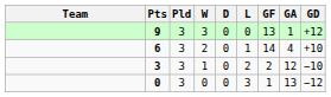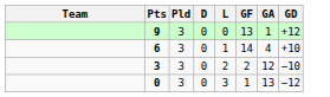- column: W | 3 | 2 | 1 | 0
